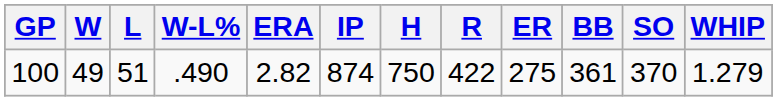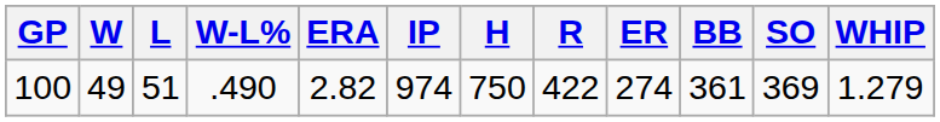100 | IP: 874 -> 974
100 | ER: 275 -> 274
100 | SO: 370 -> 369
